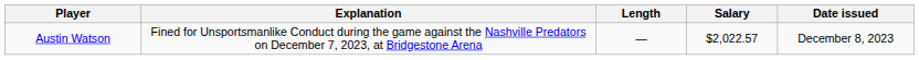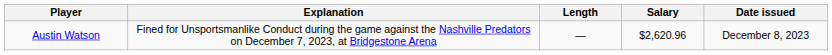Austin Watson | Salary: $2,022.57 -> $2,620.96
